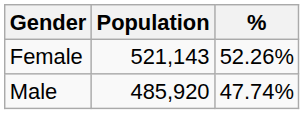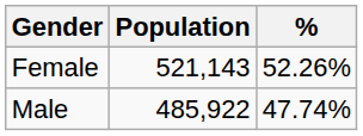Male | Population: 485,920 -> 485,922
